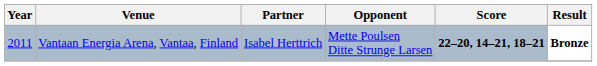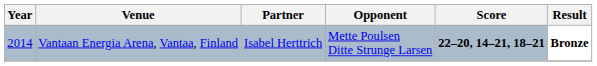Vantaan Energia Arena, Vantaa, Finland | Year: 2011 -> 2014
